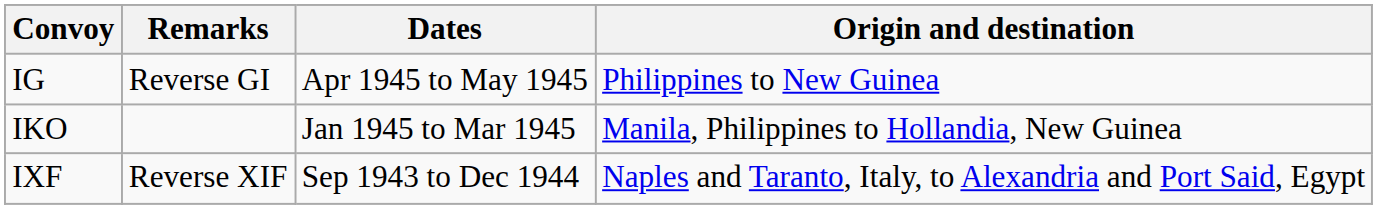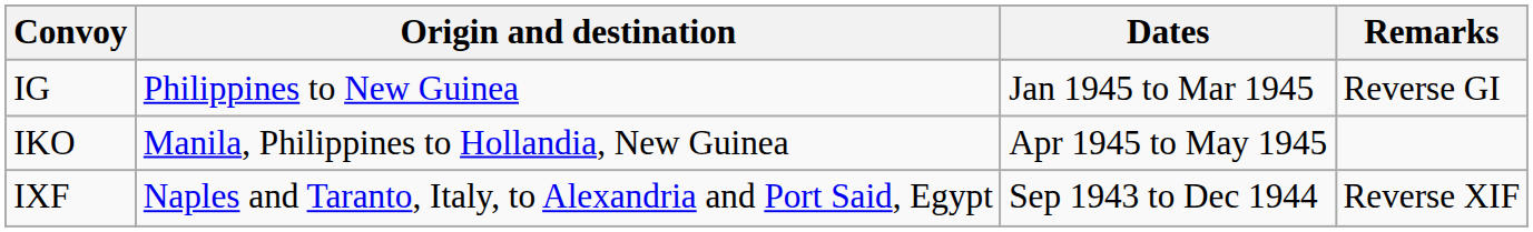columns swapped: Origin and destination <-> Remarks
IG | Dates: Apr 1945 to May 1945 -> Jan 1945 to Mar 1945
IKO | Dates: Jan 1945 to Mar 1945 -> Apr 1945 to May 1945
